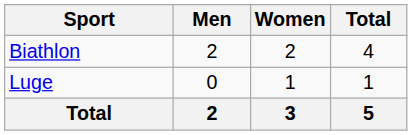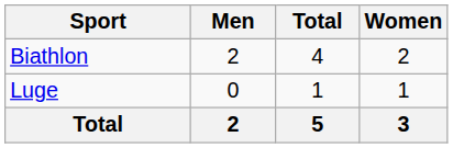columns swapped: Women <-> Total
